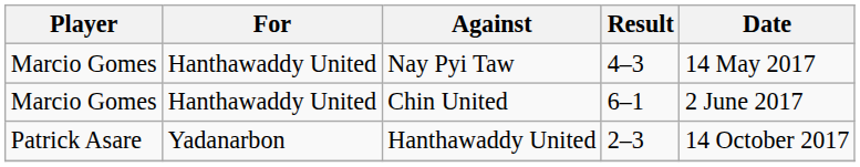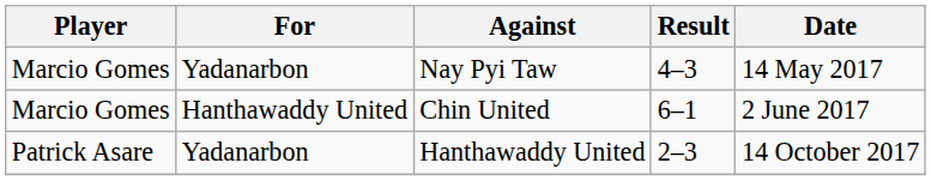Nay Pyi Taw | For: Hanthawaddy United -> Yadanarbon
